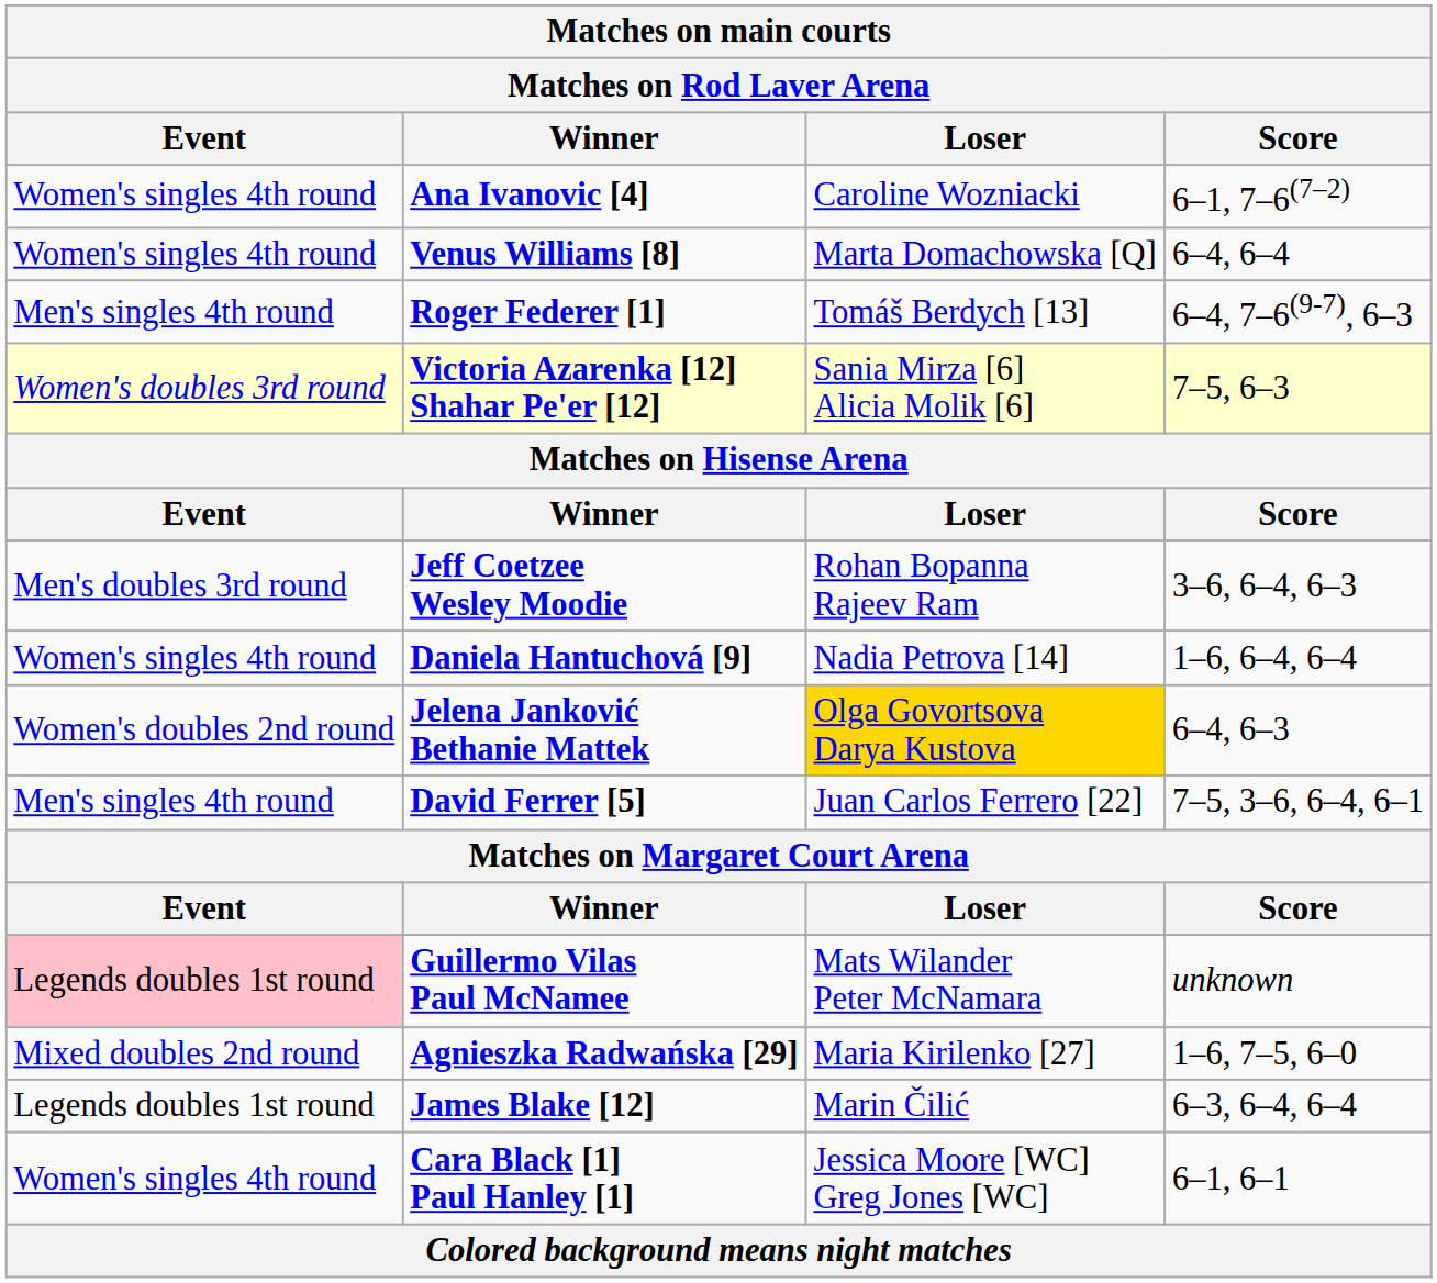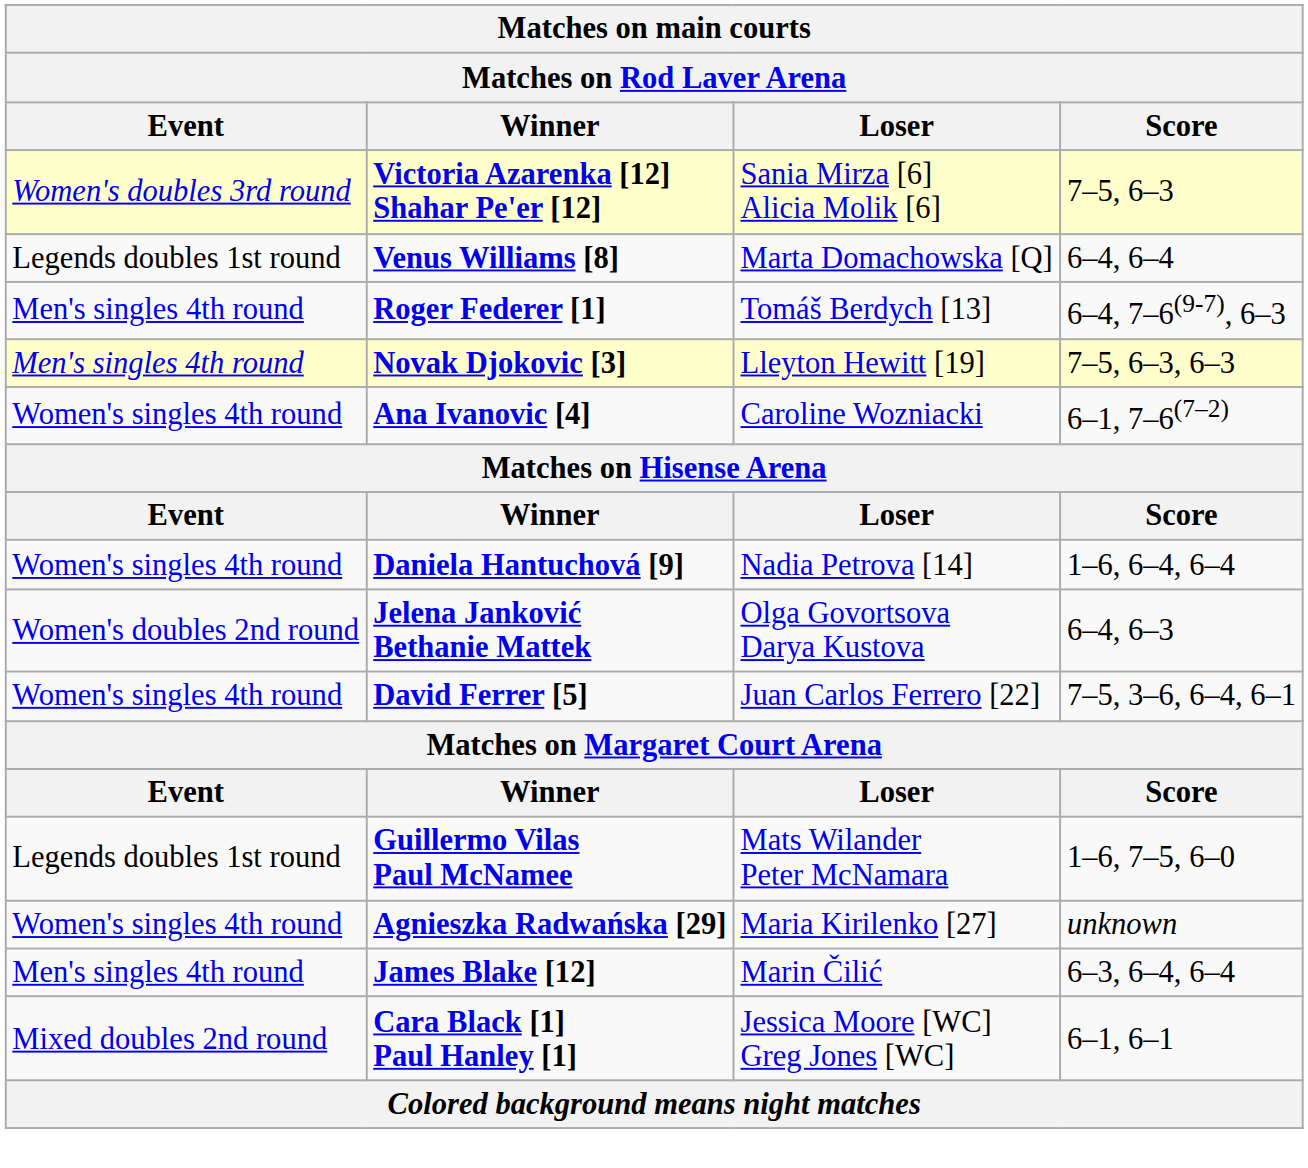rows swapped: Ana Ivanovic [4] <-> Victoria Azarenka [12] Shahar Pe'er [12]
Venus Williams [8] | Event: Women's singles 4th round -> Legends doubles 1st round
+ row: Men's singles 4th round | Novak Djokovic [3] | Lleyton Hewitt [19] | 7–5, 6–3, 6–3
- row: Men's doubles 3rd round | Jeff Coetzee Wesley Moodie | Rohan Bopanna Rajeev Ram | 3–6, 6–4, 6–3
Jelena Janković Bethanie Mattek | Loser: gold background -> no background
David Ferrer [5] | Event: Men's singles 4th round -> Women's singles 4th round
Guillermo Vilas Paul McNamee | Event: pink background -> no background
Guillermo Vilas Paul McNamee | Score: unknown -> 1–6, 7–5, 6–0
Agnieszka Radwańska [29] | Event: Mixed doubles 2nd round -> Women's singles 4th round
Agnieszka Radwańska [29] | Score: 1–6, 7–5, 6–0 -> unknown
James Blake [12] | Event: Legends doubles 1st round -> Men's singles 4th round
Cara Black [1] Paul Hanley [1] | Event: Women's singles 4th round -> Mixed doubles 2nd round
